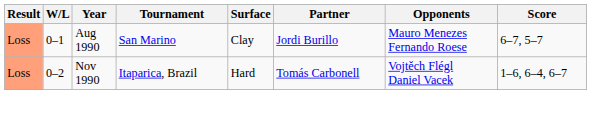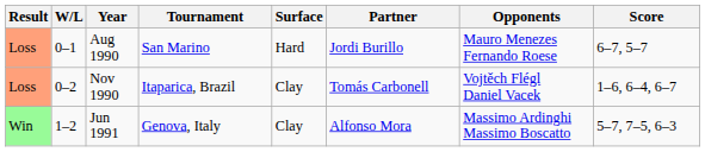Aug 1990 | Surface: Clay -> Hard
Nov 1990 | Surface: Hard -> Clay
+ row: Win | 1–2 | Jun 1991 | Genova, Italy | Clay | Alfonso Mora | Massimo Ardinghi Massimo Boscatto | 5–7, 7–5, 6–3
